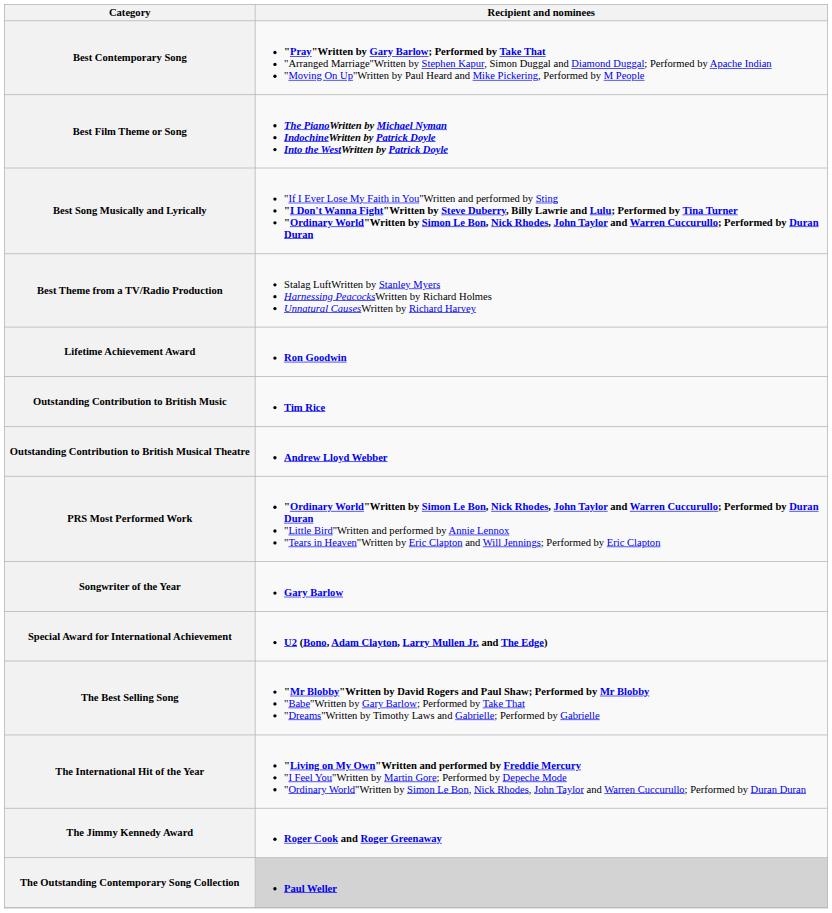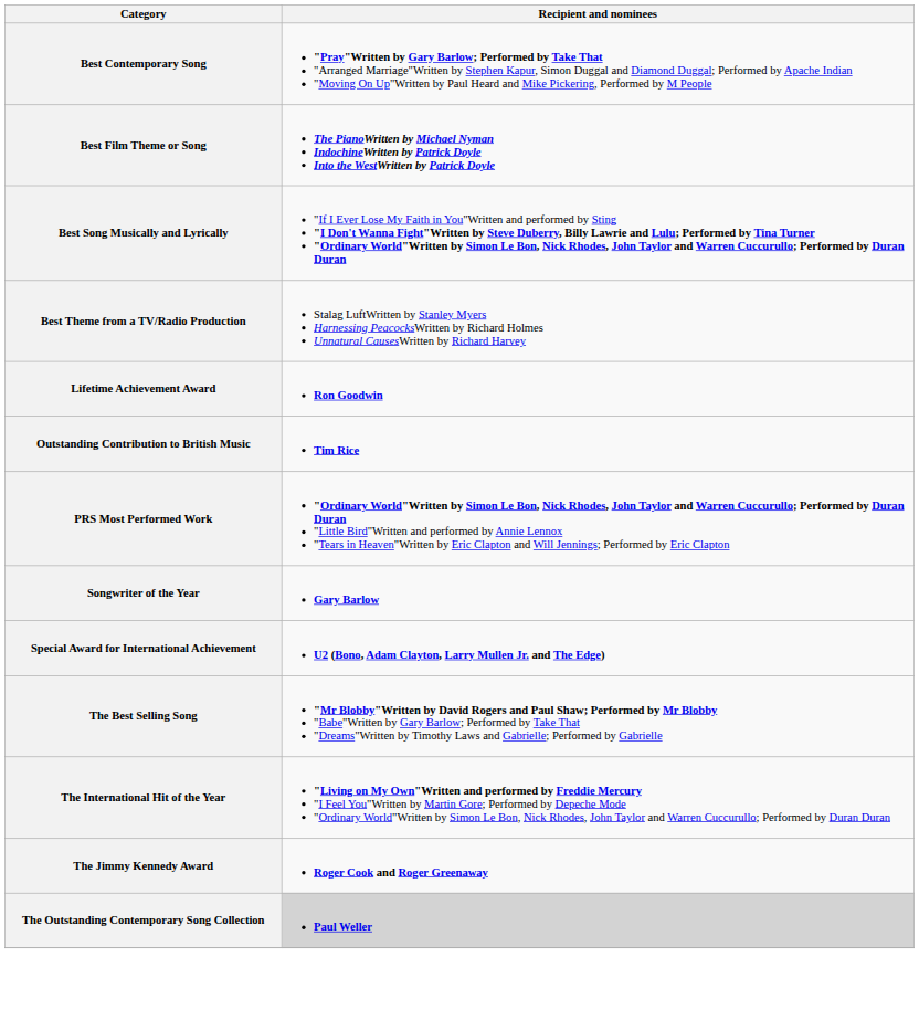- row: Outstanding Contribution to British Musical Theatre | Andrew Lloyd Webber
